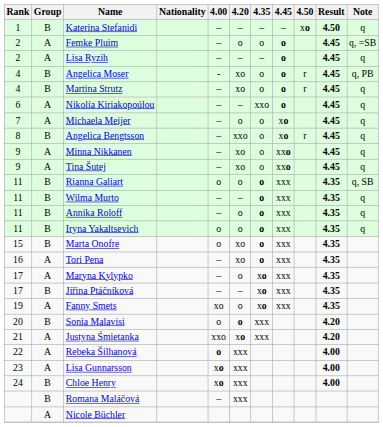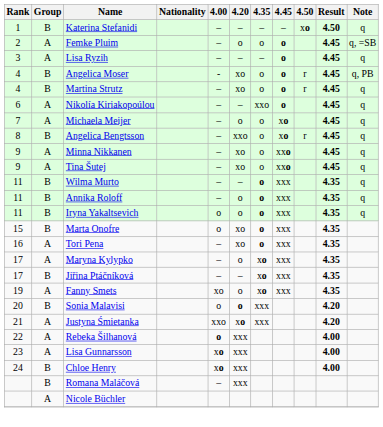Lisa Ryzih | Rank: 2 -> 3
- row: 11 | B | Rianna Galiart | o | o | o | xxx | 4.35 | q, SB
